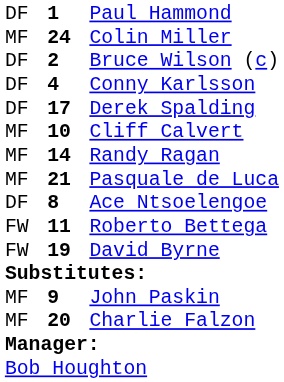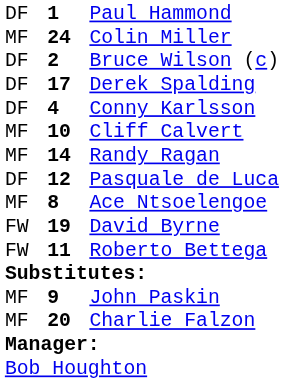rows swapped: Derek Spalding <-> Conny Karlsson
Pasquale de Luca | column 1: MF -> DF
Pasquale de Luca | column 2: 21 -> 12
Ace Ntsoelengoe | column 1: DF -> MF
rows swapped: David Byrne <-> Roberto Bettega
